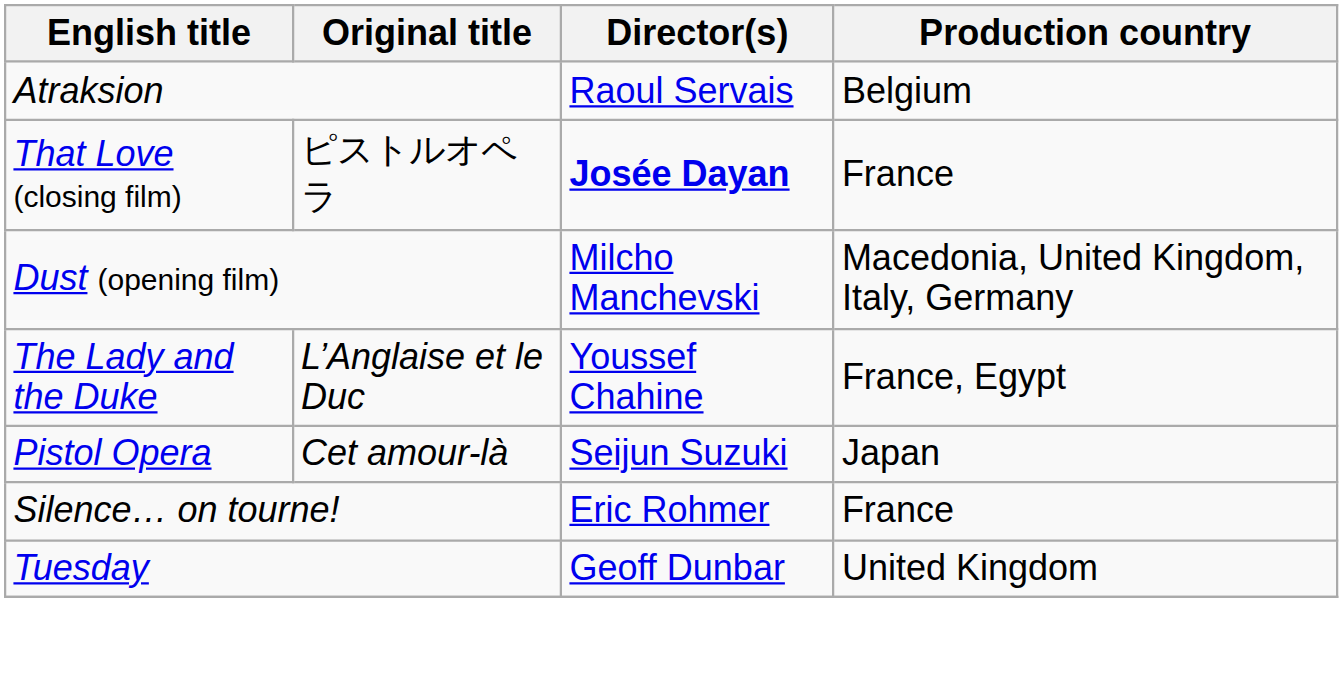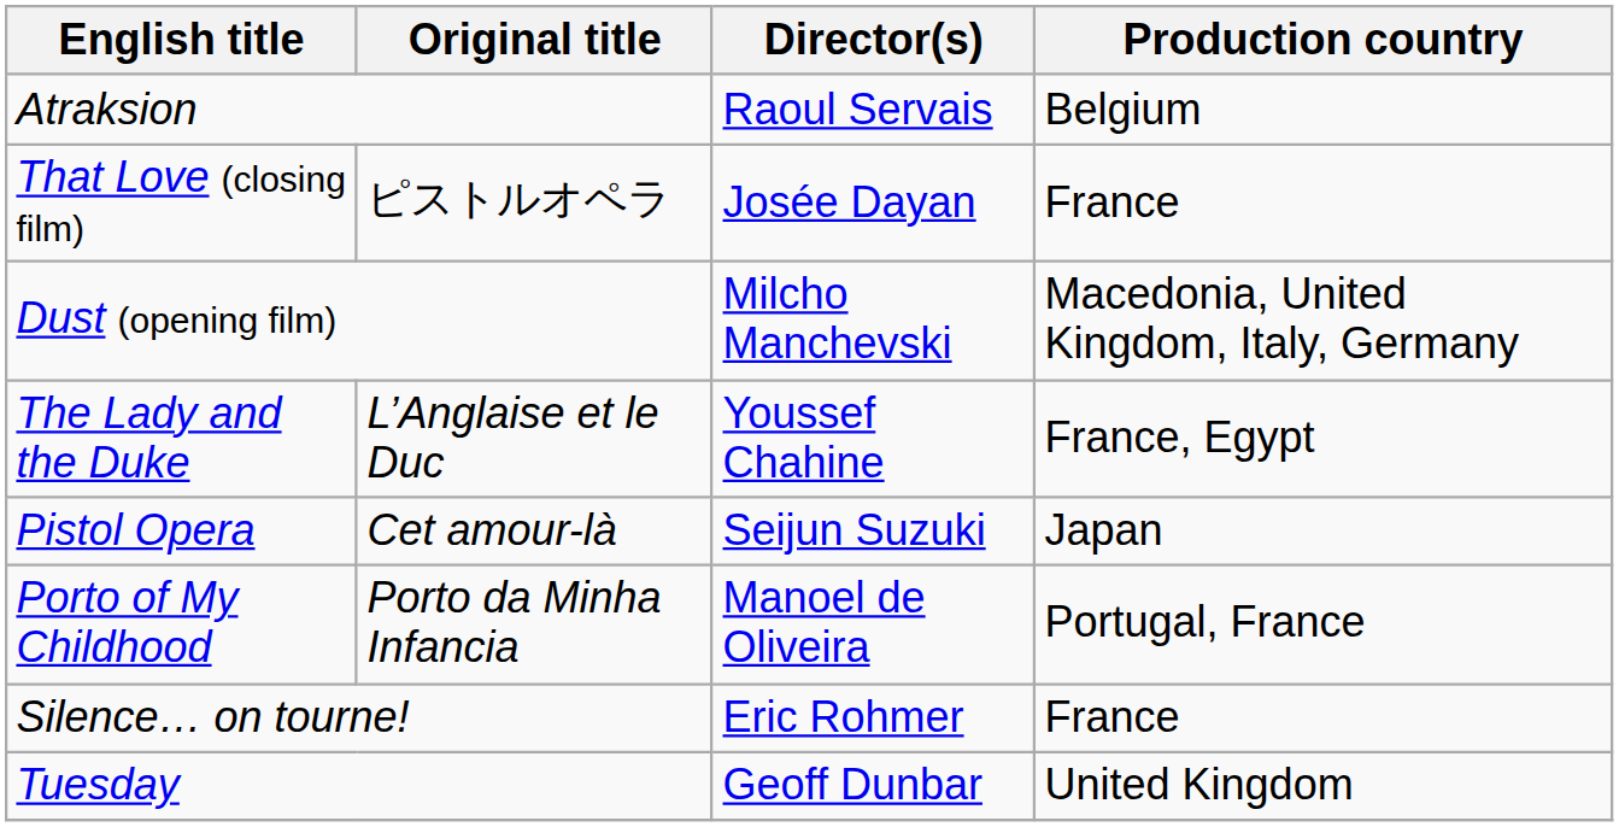That Love (closing film) | Director(s): bold -> normal
+ row: Porto of My Childhood | Porto da Minha Infancia | Manoel de Oliveira | Portugal, France
